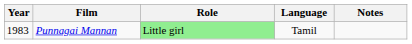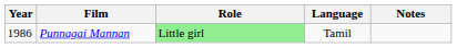Punnagai Mannan | Year: 1983 -> 1986
